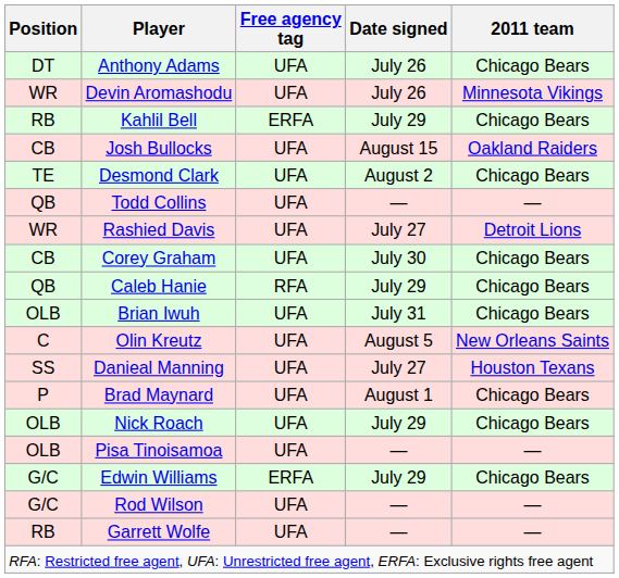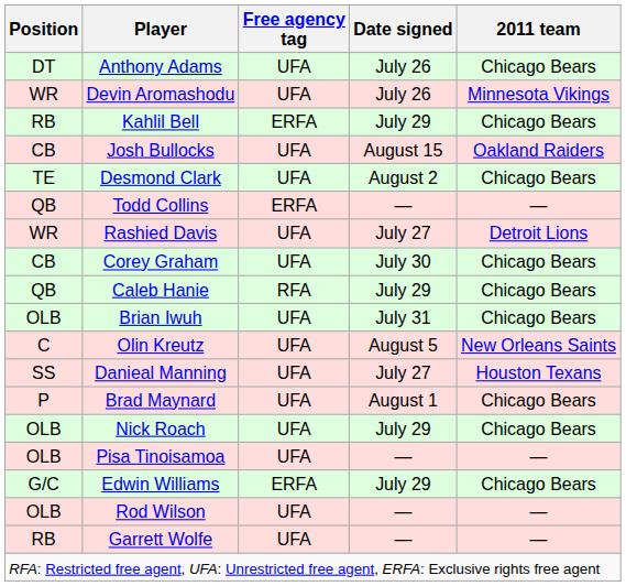Todd Collins | Free agency tag: UFA -> ERFA
Rod Wilson | Position: G/C -> OLB
